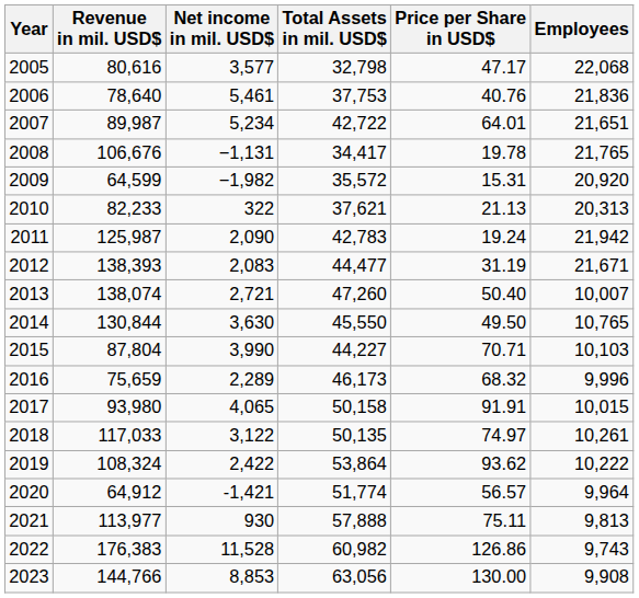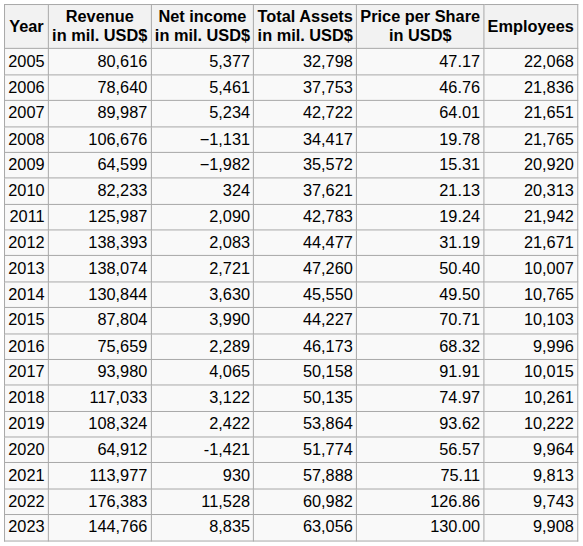2005 | Net income in mil. USD$: 3,577 -> 5,377
2006 | Price per Share in USD$: 40.76 -> 46.76
2010 | Net income in mil. USD$: 322 -> 324
2023 | Net income in mil. USD$: 8,853 -> 8,835
